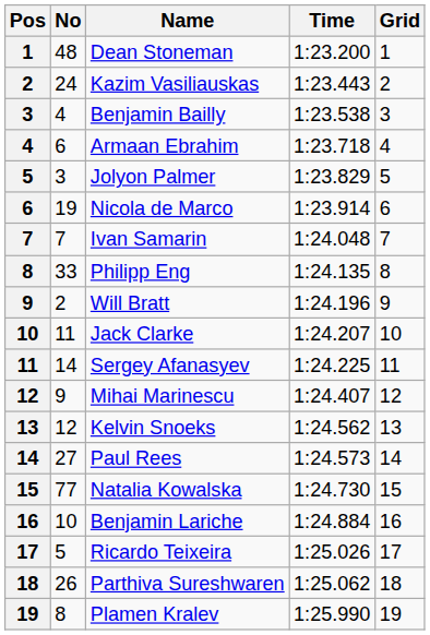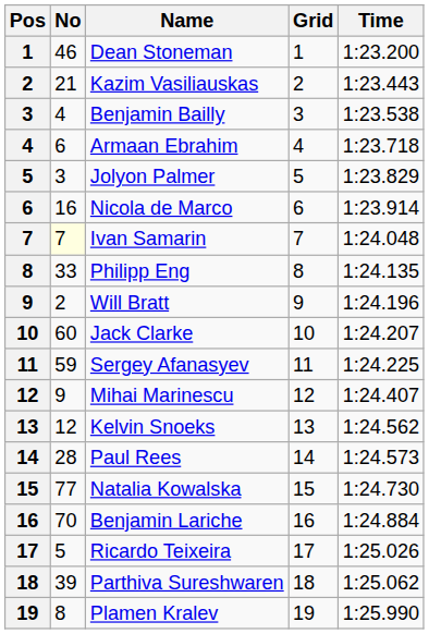columns swapped: Time <-> Grid
Dean Stoneman | No: 48 -> 46
Kazim Vasiliauskas | No: 24 -> 21
Nicola de Marco | No: 19 -> 16
Ivan Samarin | No: no background -> lightyellow background
Jack Clarke | No: 11 -> 60
Sergey Afanasyev | No: 14 -> 59
Paul Rees | No: 27 -> 28
Benjamin Lariche | No: 10 -> 70
Parthiva Sureshwaren | No: 26 -> 39
